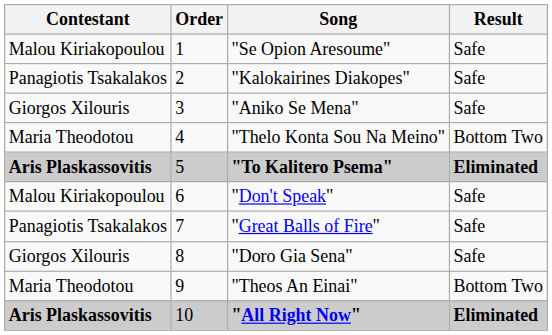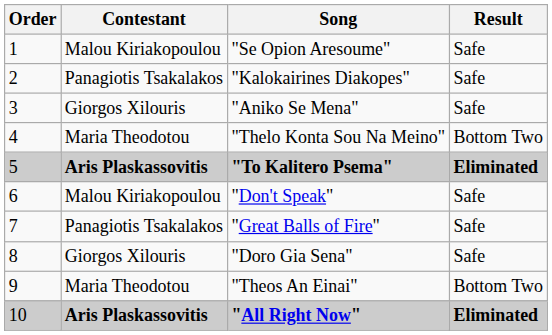columns swapped: Order <-> Contestant
